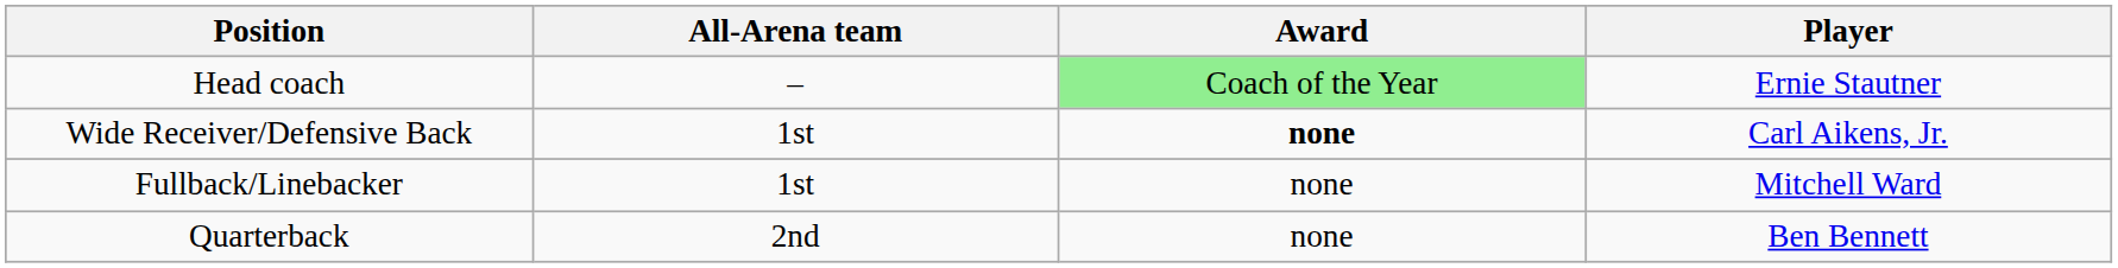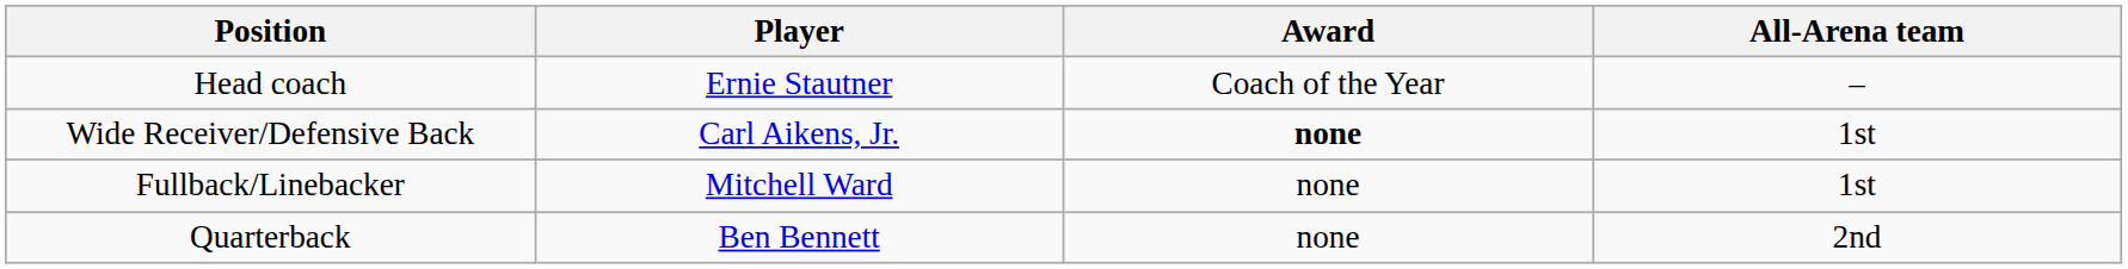columns swapped: Player <-> All-Arena team
Head coach | Award: lightgreen background -> no background
